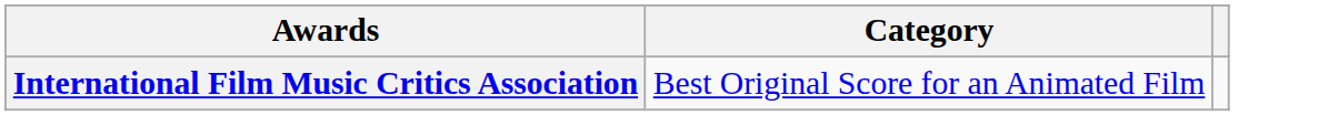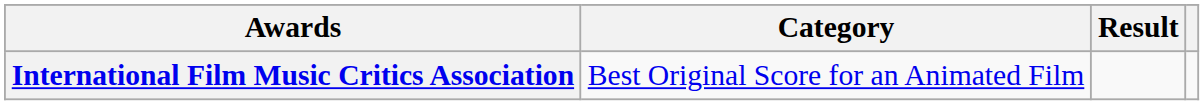+ column: Result
